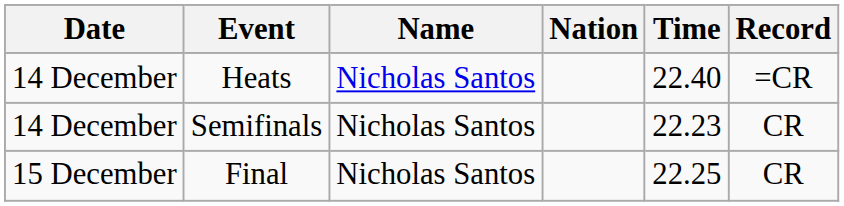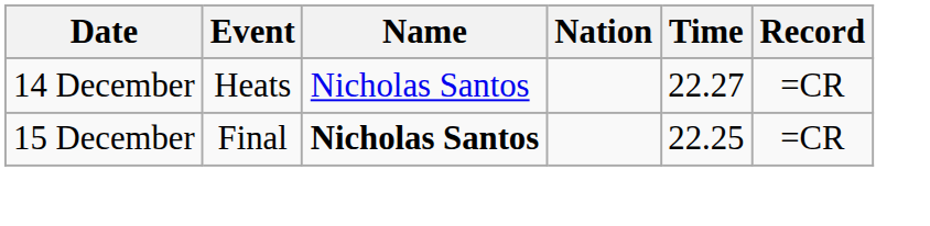Heats | Time: 22.40 -> 22.27
- row: 14 December | Semifinals | Nicholas Santos | 22.23 | CR
Final | Name: normal -> bold
Final | Record: CR -> =CR
